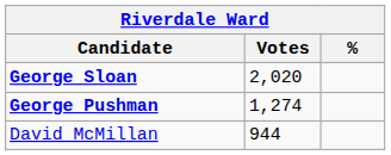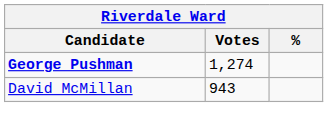- row: George Sloan | 2,020
David McMillan | Votes: 944 -> 943
